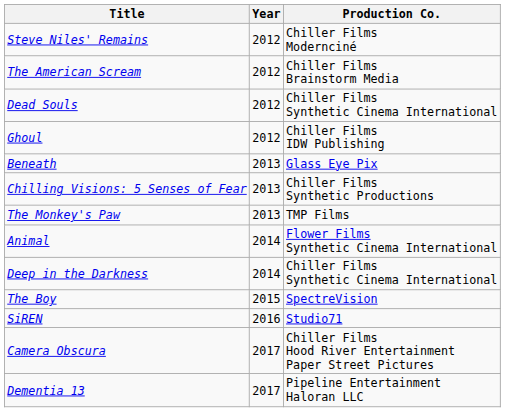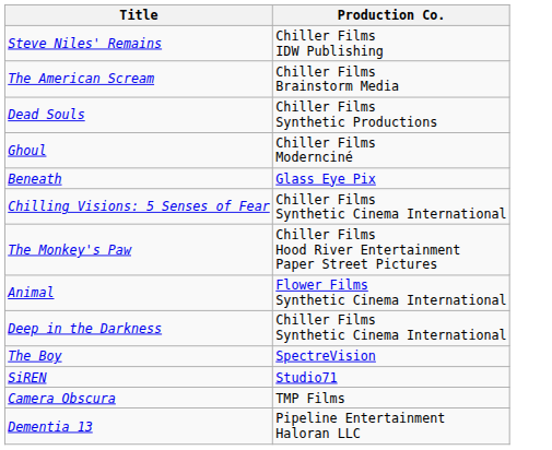- column: Year | 2012 | 2012 | 2012 | 2012 | 2013 | 2013 | 2013 | 2014 | 2014 | 2015 | 2016 | 2017 | 2017
Steve Niles' Remains | Production Co.: Chiller Films Modernciné -> Chiller Films IDW Publishing
Dead Souls | Production Co.: Chiller Films Synthetic Cinema International -> Chiller Films Synthetic Productions
Ghoul | Production Co.: Chiller Films IDW Publishing -> Chiller Films Modernciné
Chilling Visions: 5 Senses of Fear | Production Co.: Chiller Films Synthetic Productions -> Chiller Films Synthetic Cinema International
The Monkey's Paw | Production Co.: TMP Films -> Chiller Films Hood River Entertainment Paper Street Pictures
Camera Obscura | Production Co.: Chiller Films Hood River Entertainment Paper Street Pictures -> TMP Films
